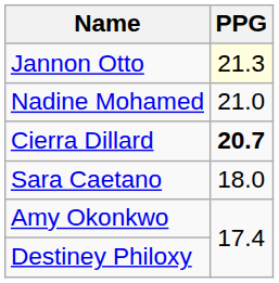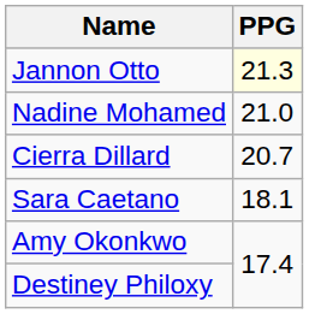Cierra Dillard | PPG: bold -> normal
Sara Caetano | PPG: 18.0 -> 18.1
